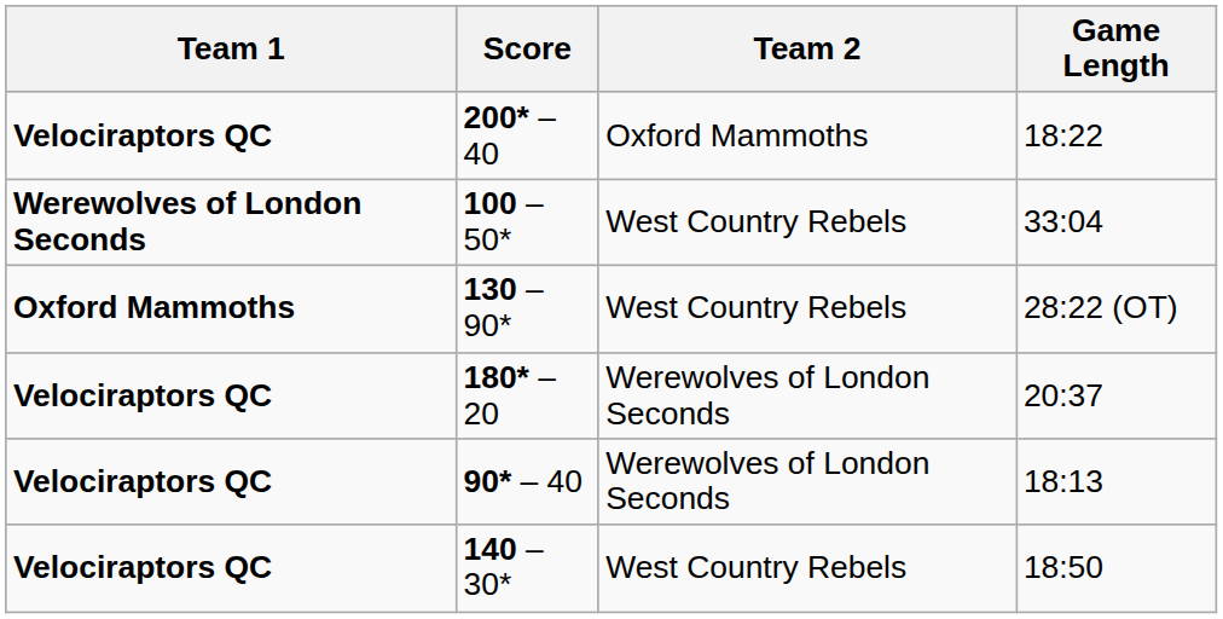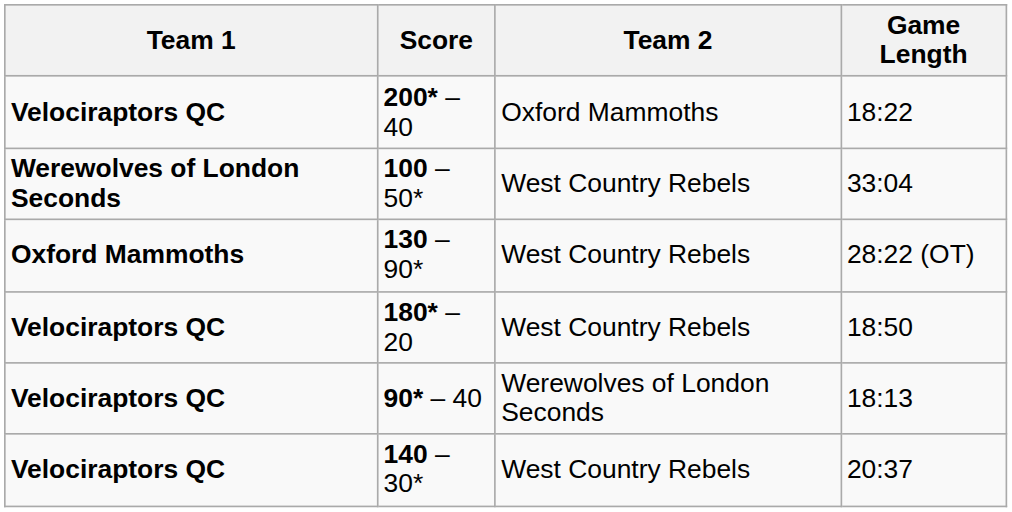180* – 20 | Team 2: Werewolves of London Seconds -> West Country Rebels
180* – 20 | Game Length: 20:37 -> 18:50
140 – 30* | Game Length: 18:50 -> 20:37
